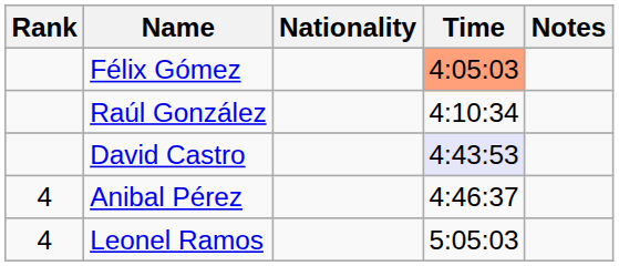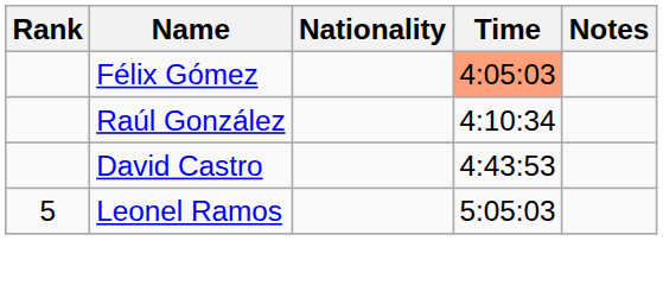David Castro | Time: lavender background -> no background
- row: 4 | Anibal Pérez | 4:46:37
Leonel Ramos | Rank: 4 -> 5
